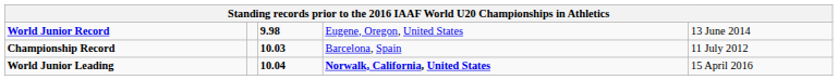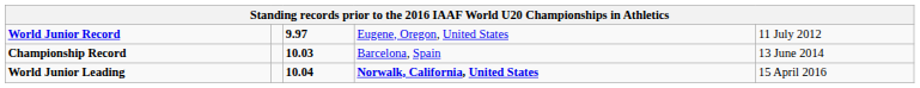World Junior Record | column 3: 9.98 -> 9.97
World Junior Record | column 5: 13 June 2014 -> 11 July 2012
Championship Record | column 5: 11 July 2012 -> 13 June 2014
